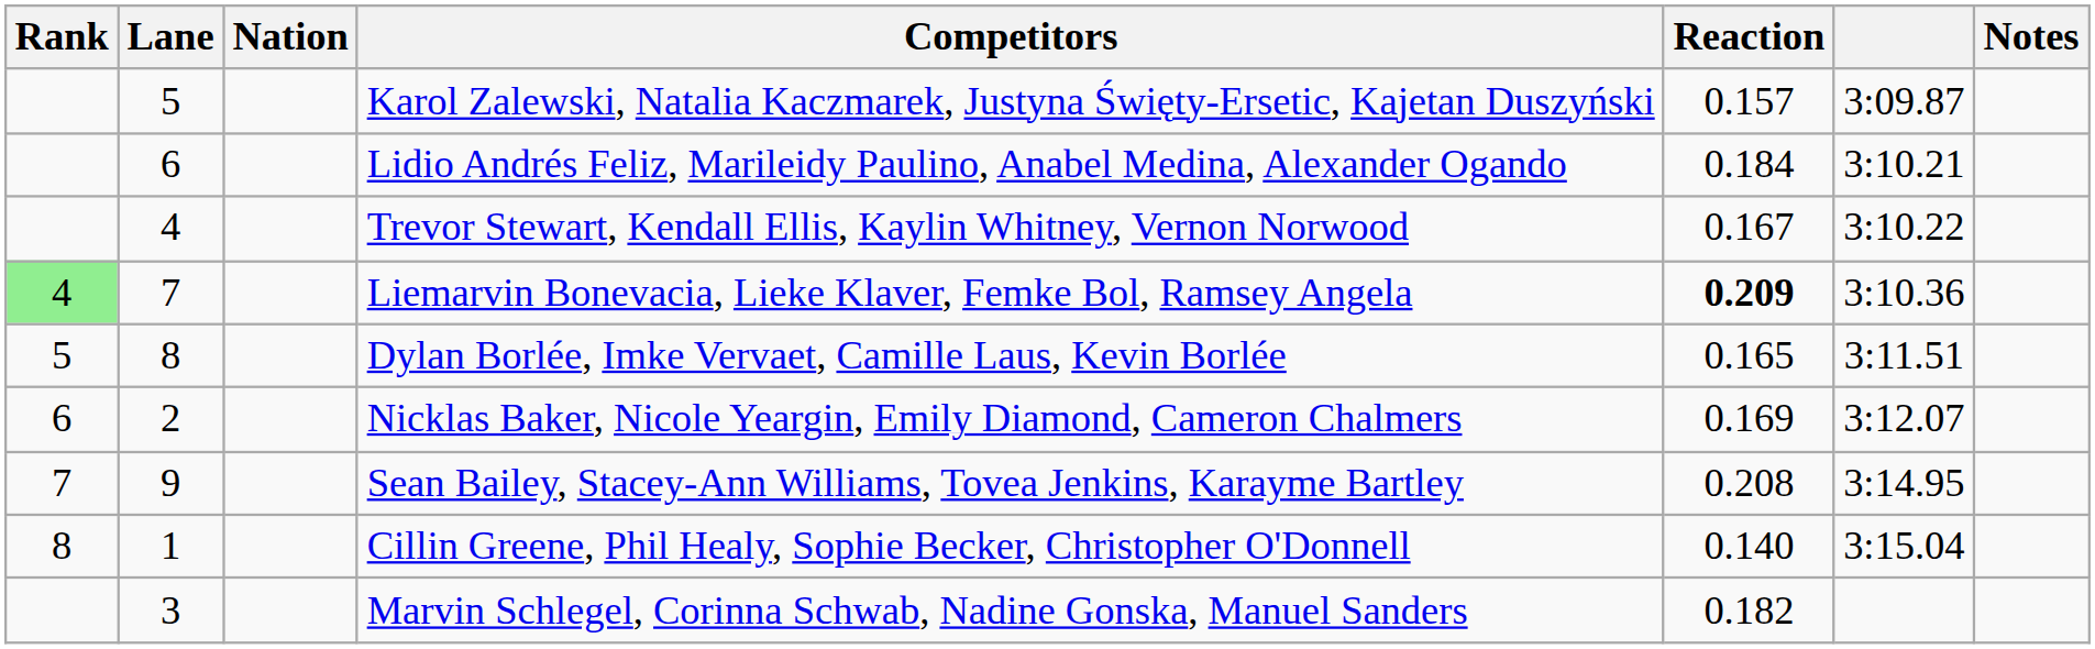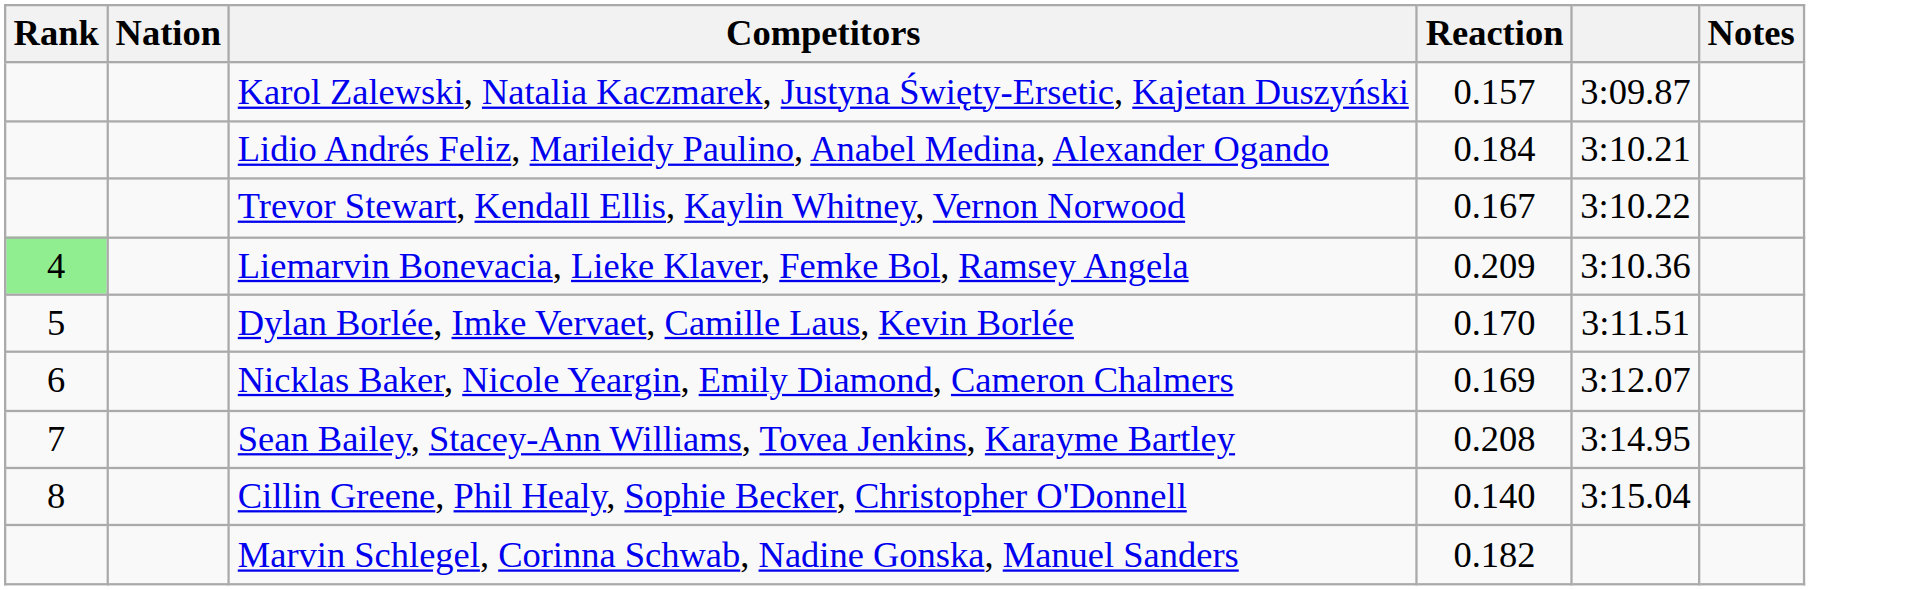- column: Lane | 5 | 6 | 4 | 7 | 8 | 2 | 9 | 1 | 3
Liemarvin Bonevacia, Lieke Klaver, Femke Bol, Ramsey Angela | Reaction: bold -> normal
Dylan Borlée, Imke Vervaet, Camille Laus, Kevin Borlée | Reaction: 0.165 -> 0.170
